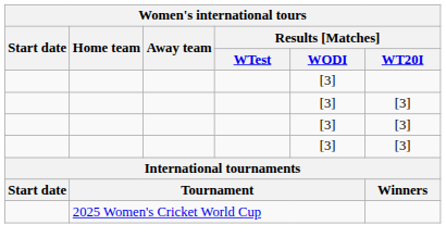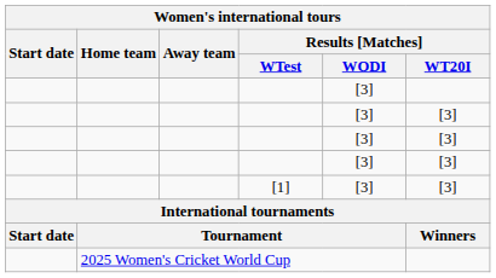+ row: [1] | [3] | [3]
